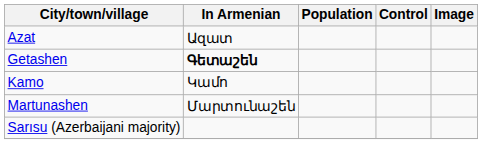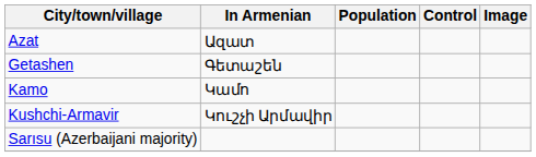Getashen | In Armenian: bold -> normal
+ row: Kushchi-Armavir | Կուշչի Արմավիր
- row: Martunashen | Մարտունաշեն
